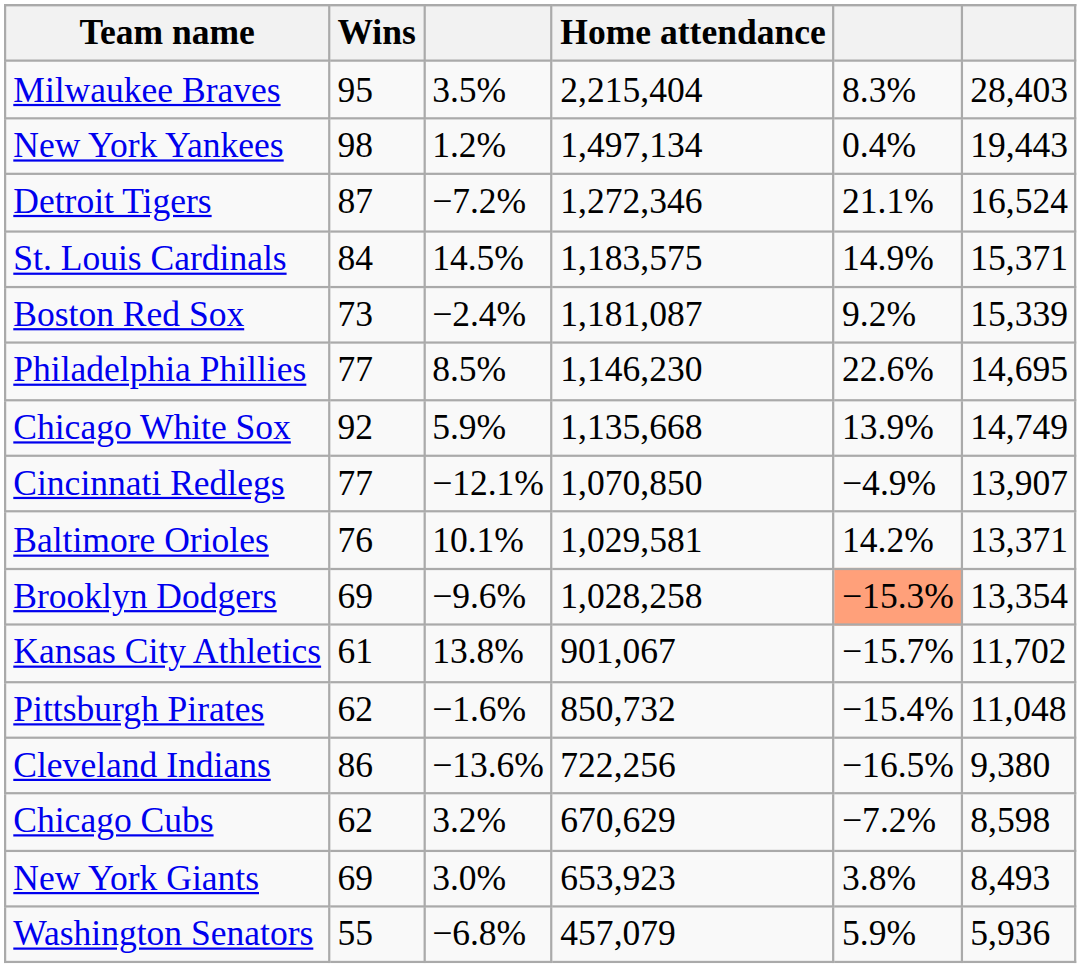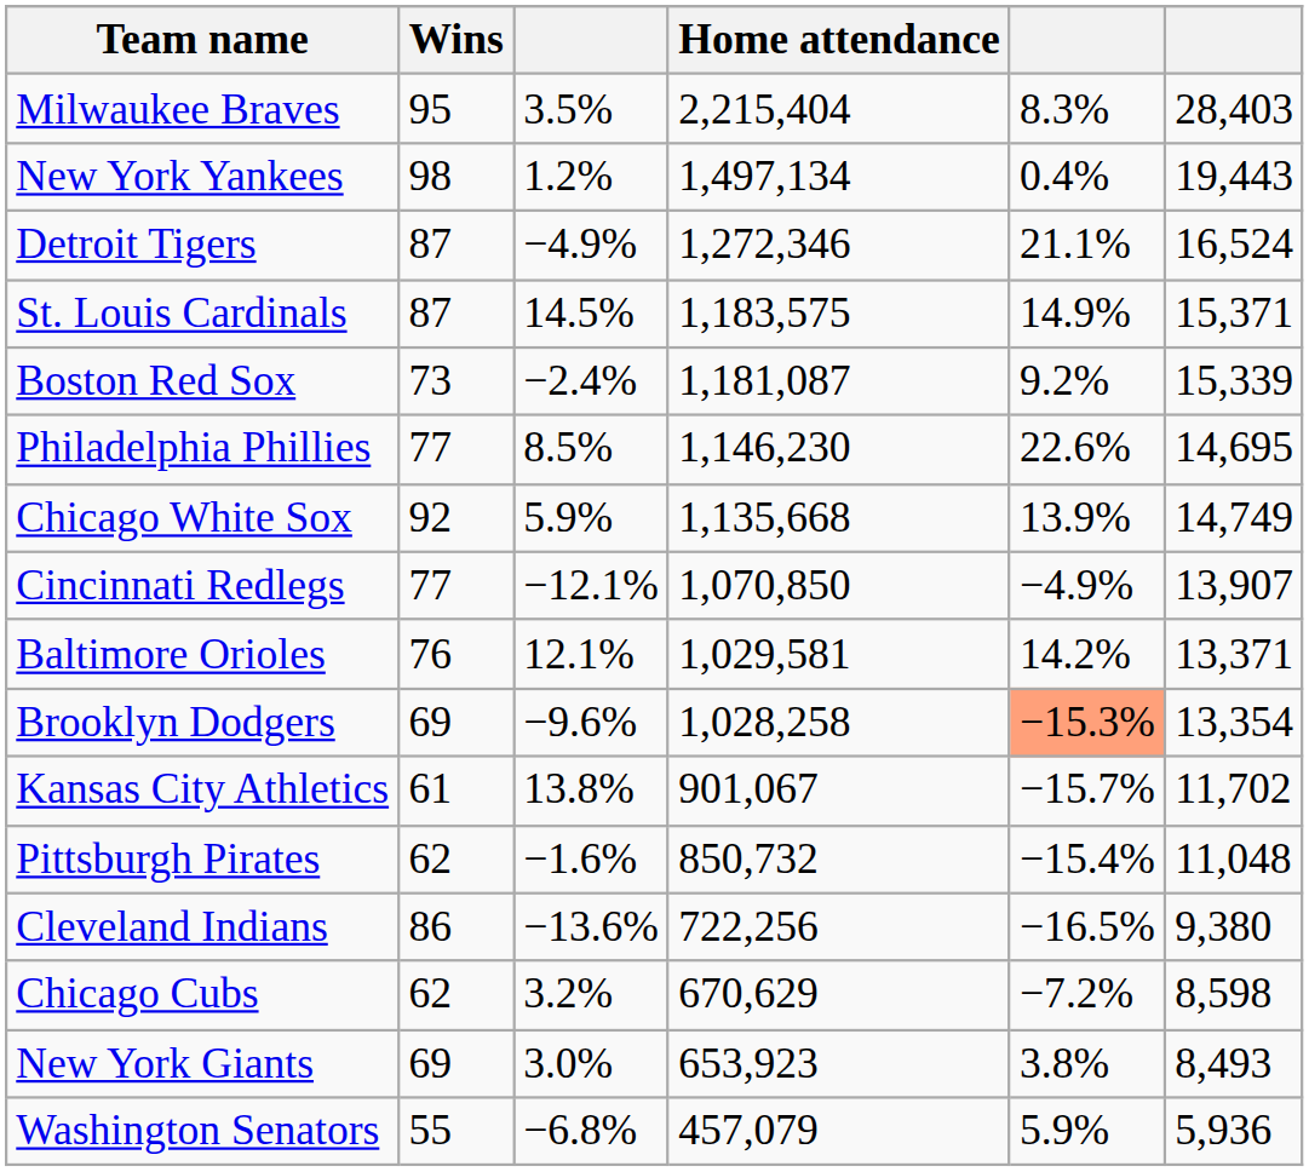Detroit Tigers | column 3: −7.2% -> −4.9%
St. Louis Cardinals | Wins: 84 -> 87
Baltimore Orioles | column 3: 10.1% -> 12.1%
